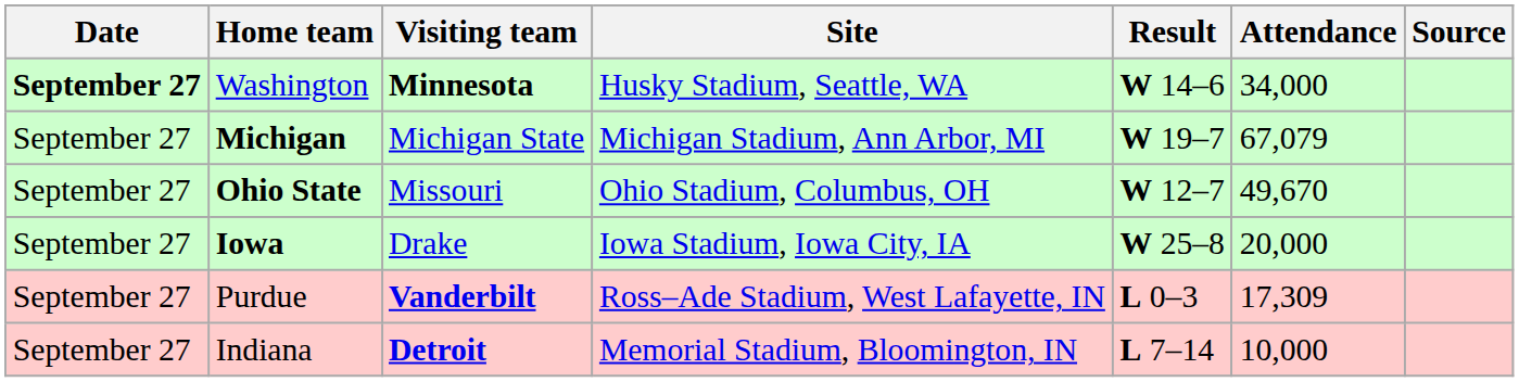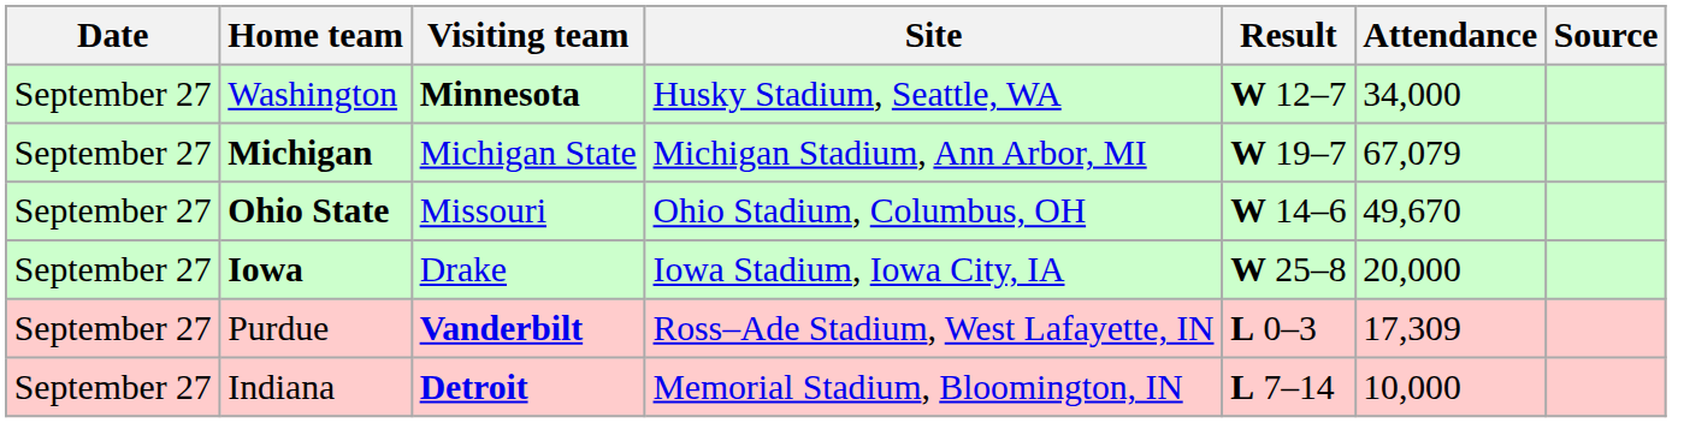Washington | Date: bold -> normal
Washington | Result: W 14–6 -> W 12–7
Ohio State | Result: W 12–7 -> W 14–6
